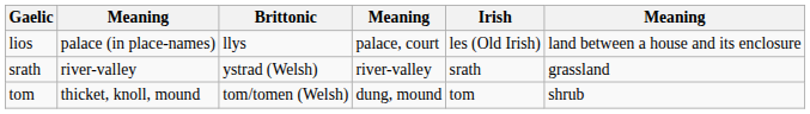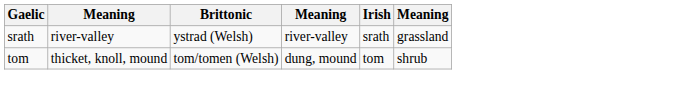- row: lios | palace (in place-names) | llys | palace, court | les (Old Irish) | land between a house and its enclosure
